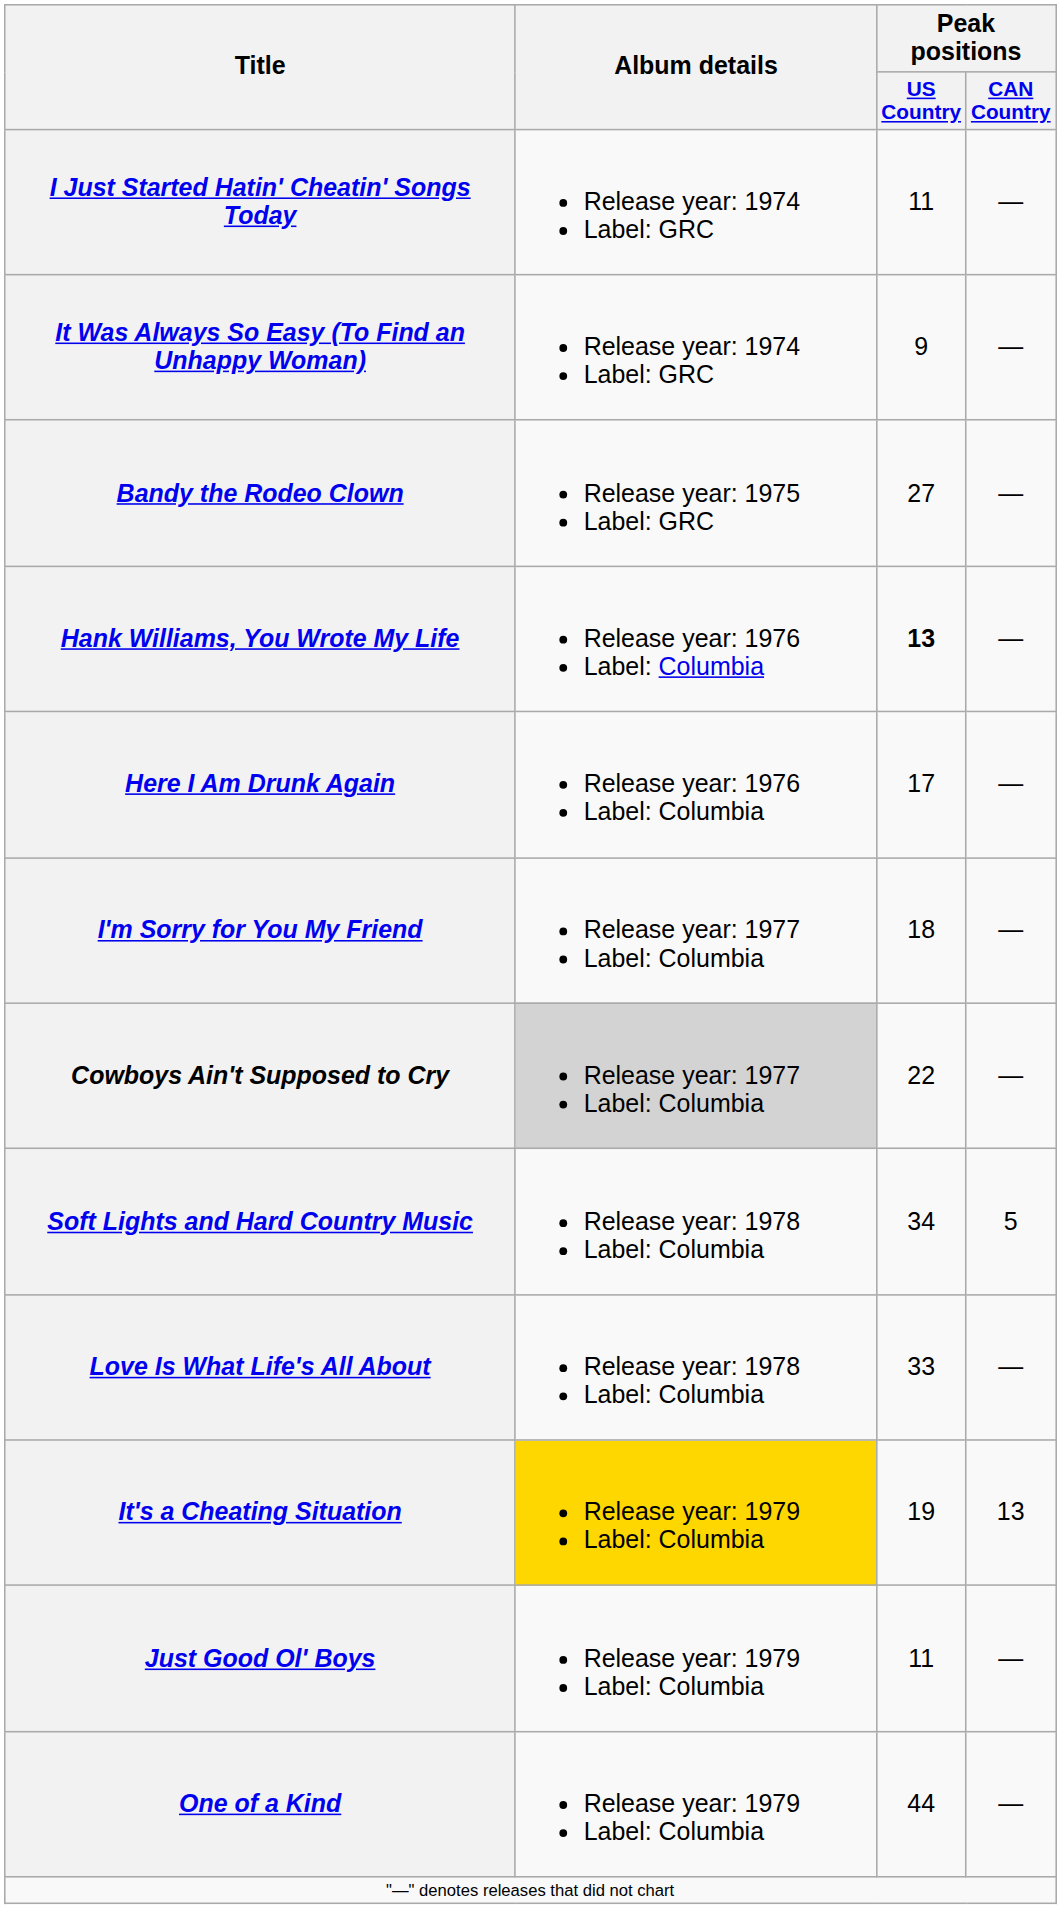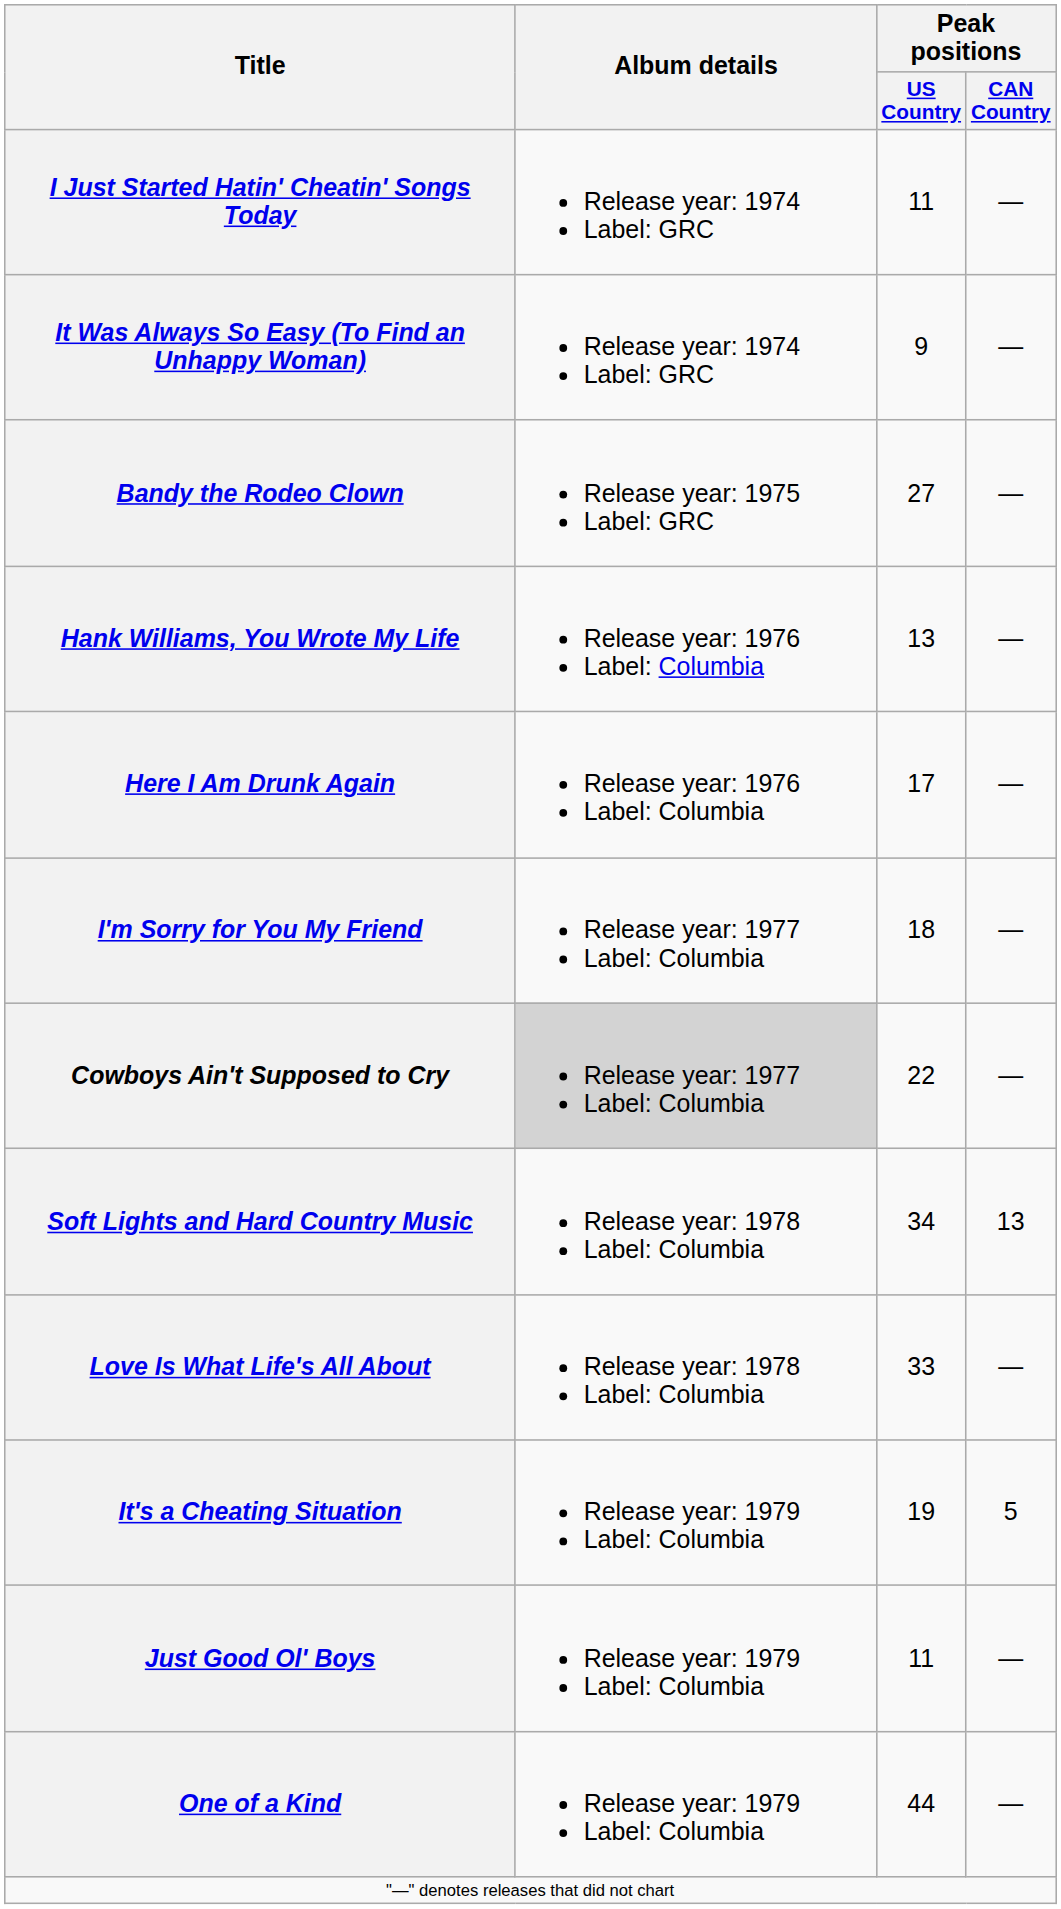Hank Williams, You Wrote My Life | Peak positions / US Country: bold -> normal
Soft Lights and Hard Country Music | Peak positions / CAN Country: 5 -> 13
It's a Cheating Situation | Album details: gold background -> no background
It's a Cheating Situation | Peak positions / CAN Country: 13 -> 5
